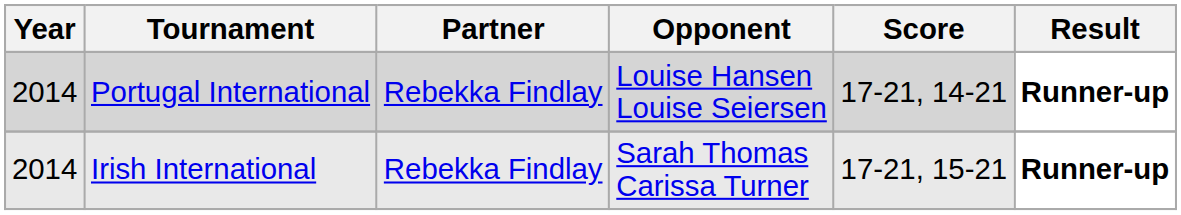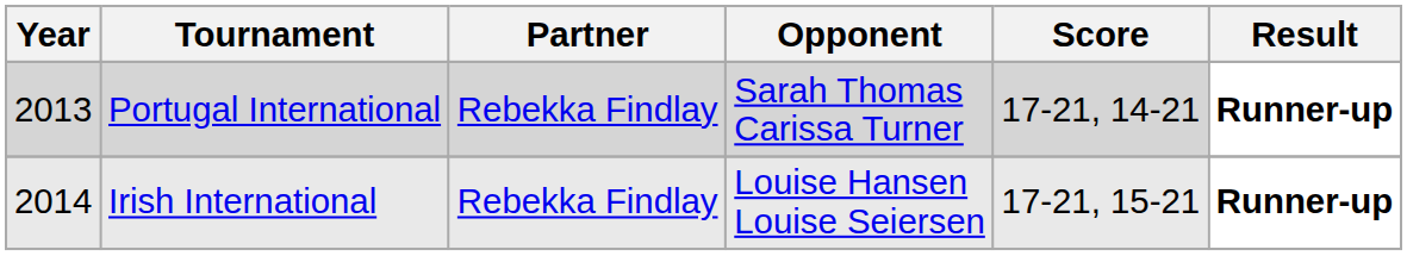Portugal International | Year: 2014 -> 2013
Portugal International | Opponent: Louise Hansen Louise Seiersen -> Sarah Thomas Carissa Turner
Irish International | Opponent: Sarah Thomas Carissa Turner -> Louise Hansen Louise Seiersen
